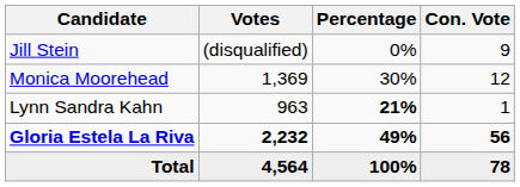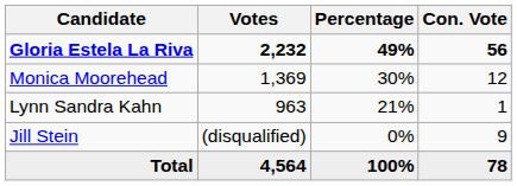rows swapped: Gloria Estela La Riva <-> Jill Stein
Lynn Sandra Kahn | Percentage: bold -> normal
